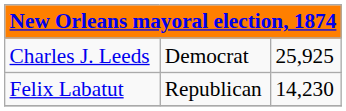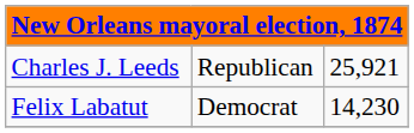Charles J. Leeds | column 2: Democrat -> Republican
Charles J. Leeds | column 3: 25,925 -> 25,921
Felix Labatut | column 2: Republican -> Democrat
